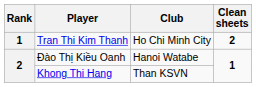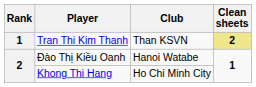Tran Thi Kim Thanh | Club: Ho Chi Minh City -> Than KSVN
Tran Thi Kim Thanh | Clean sheets: no background -> khaki background
Khong Thi Hang | Club: Than KSVN -> Ho Chi Minh City
